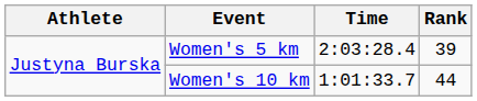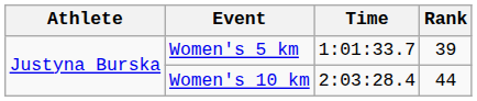Women's 5 km | Time: 2:03:28.4 -> 1:01:33.7
Women's 10 km | Time: 1:01:33.7 -> 2:03:28.4
